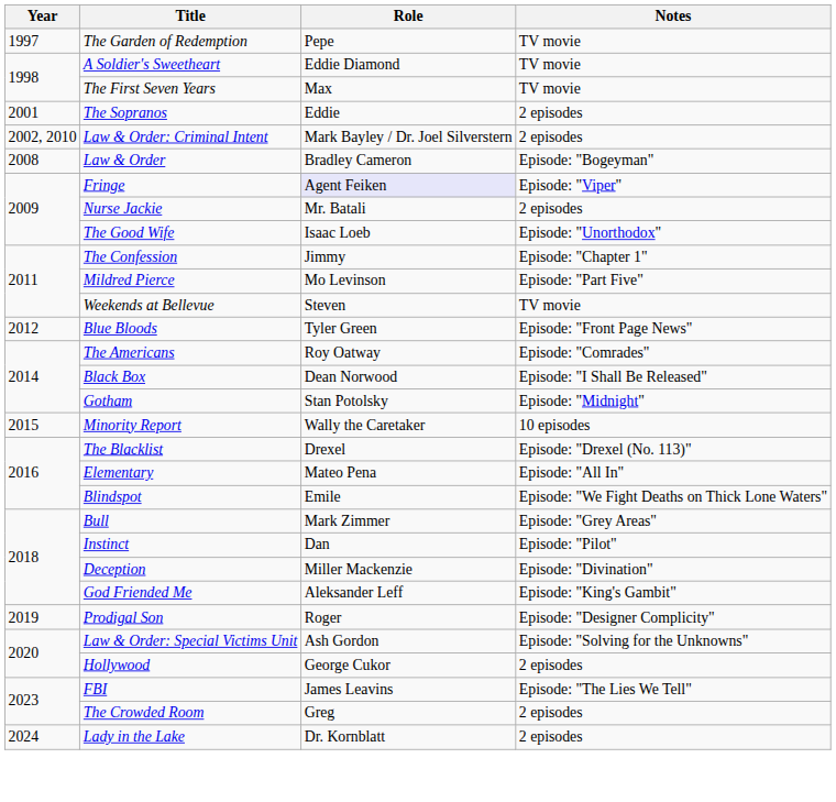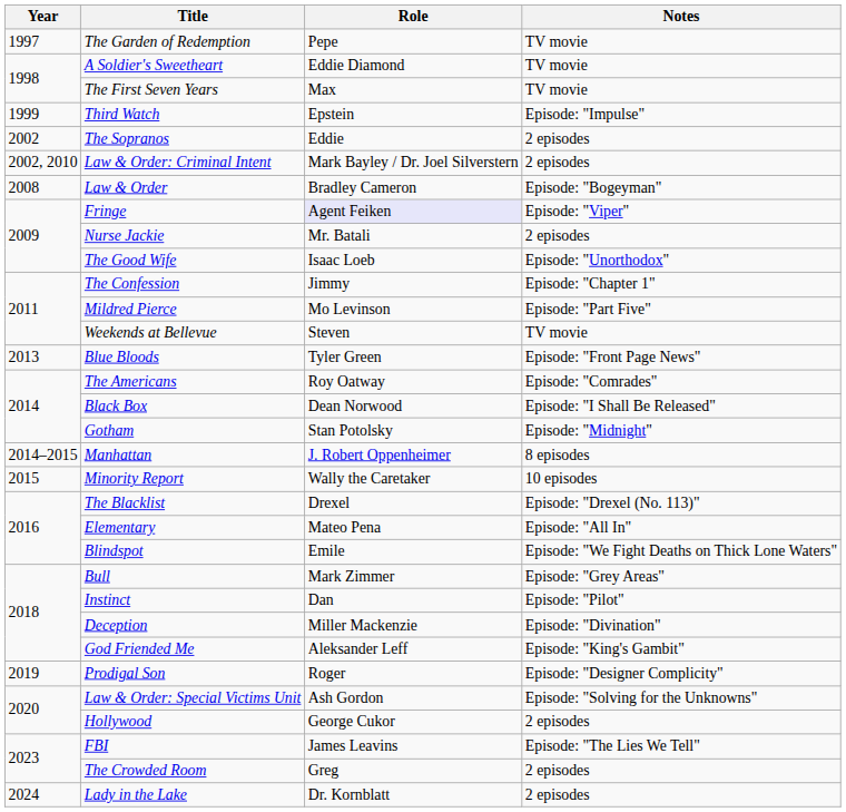+ row: 1999 | Third Watch | Epstein | Episode: "Impulse"
The Sopranos | Year: 2001 -> 2002
Blue Bloods | Year: 2012 -> 2013
+ row: 2014–2015 | Manhattan | J. Robert Oppenheimer | 8 episodes
